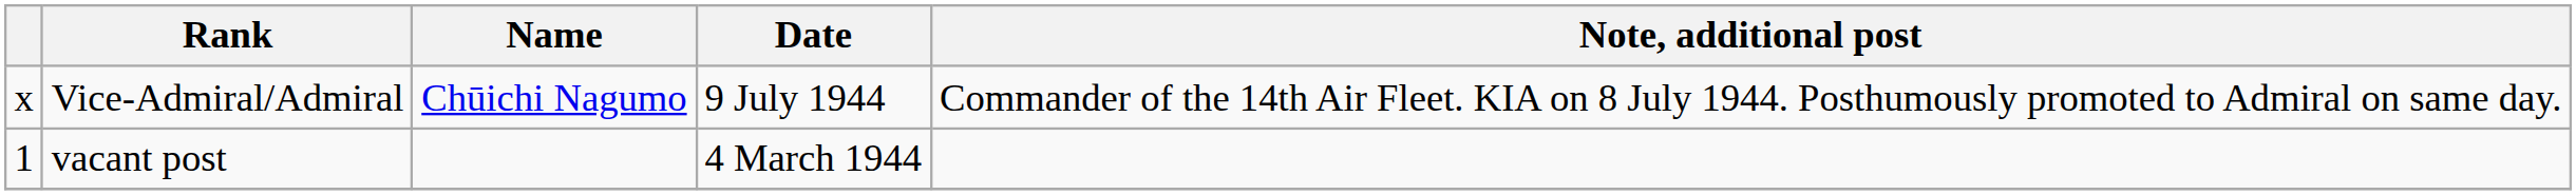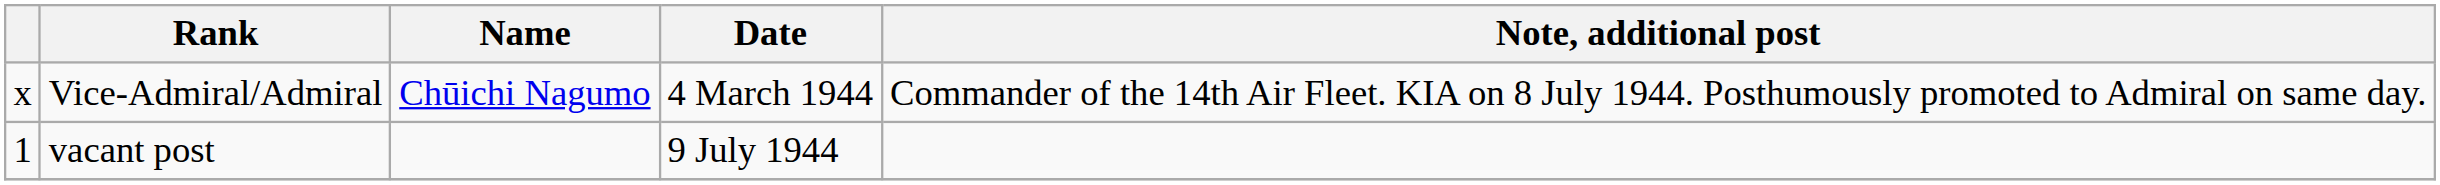Vice-Admiral/Admiral | Date: 9 July 1944 -> 4 March 1944
vacant post | Date: 4 March 1944 -> 9 July 1944
